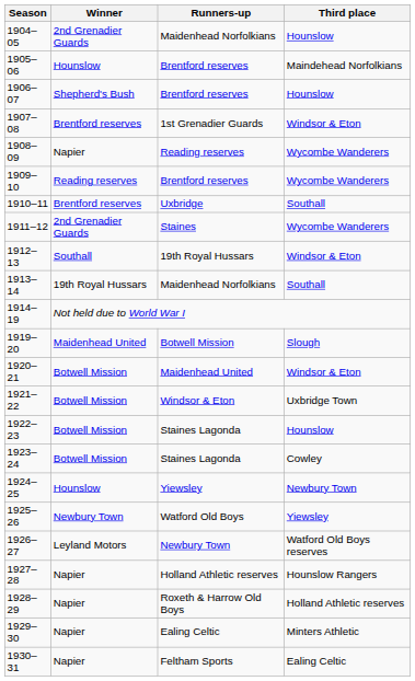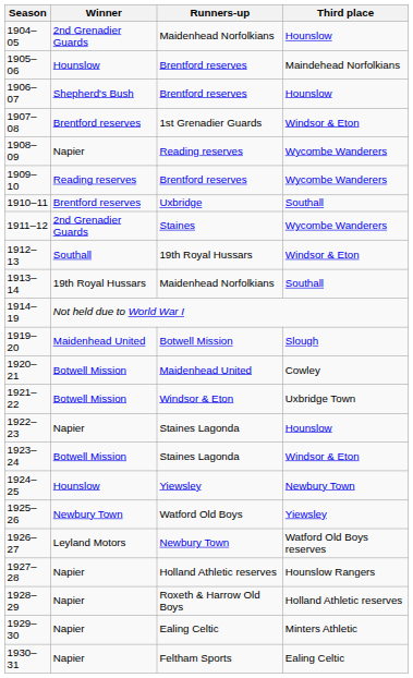1920–21 | Third place: Windsor & Eton -> Cowley
1922–23 | Winner: Botwell Mission -> Napier
1923–24 | Third place: Cowley -> Windsor & Eton
